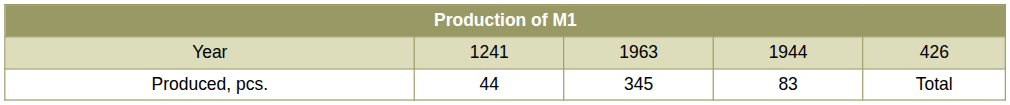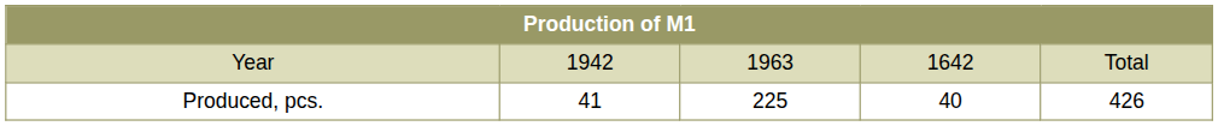Year | column 2: 1241 -> 1942
Year | column 4: 1944 -> 1642
Year | column 5: 426 -> Total
Produced, pcs. | column 2: 44 -> 41
Produced, pcs. | column 3: 345 -> 225
Produced, pcs. | column 4: 83 -> 40
Produced, pcs. | column 5: Total -> 426
